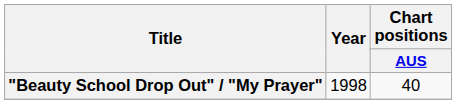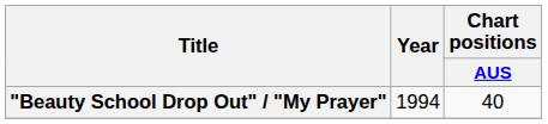"Beauty School Drop Out" / "My Prayer" | Year: 1998 -> 1994
